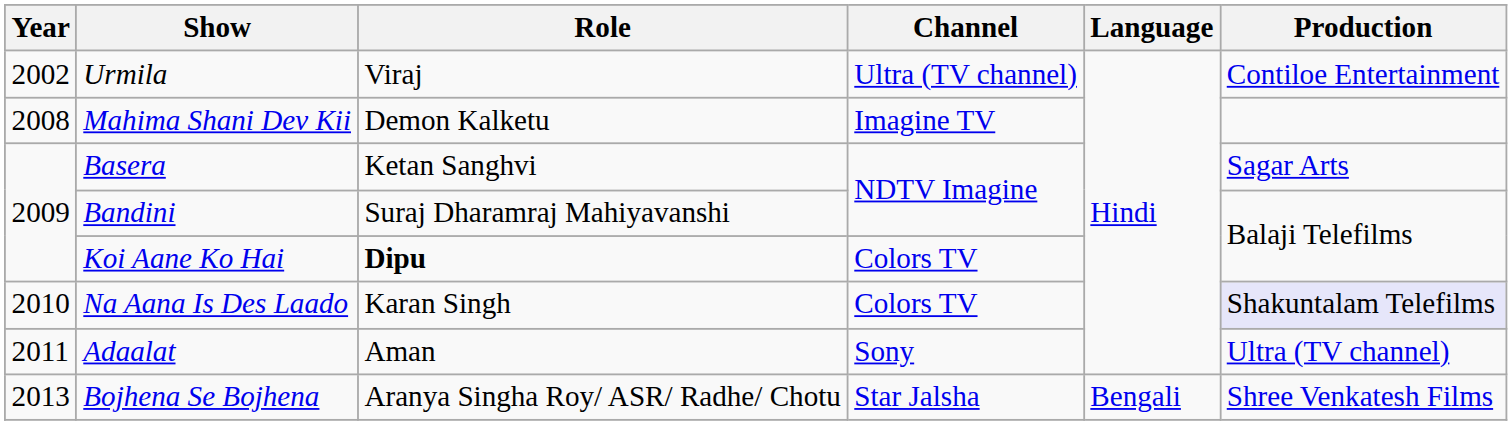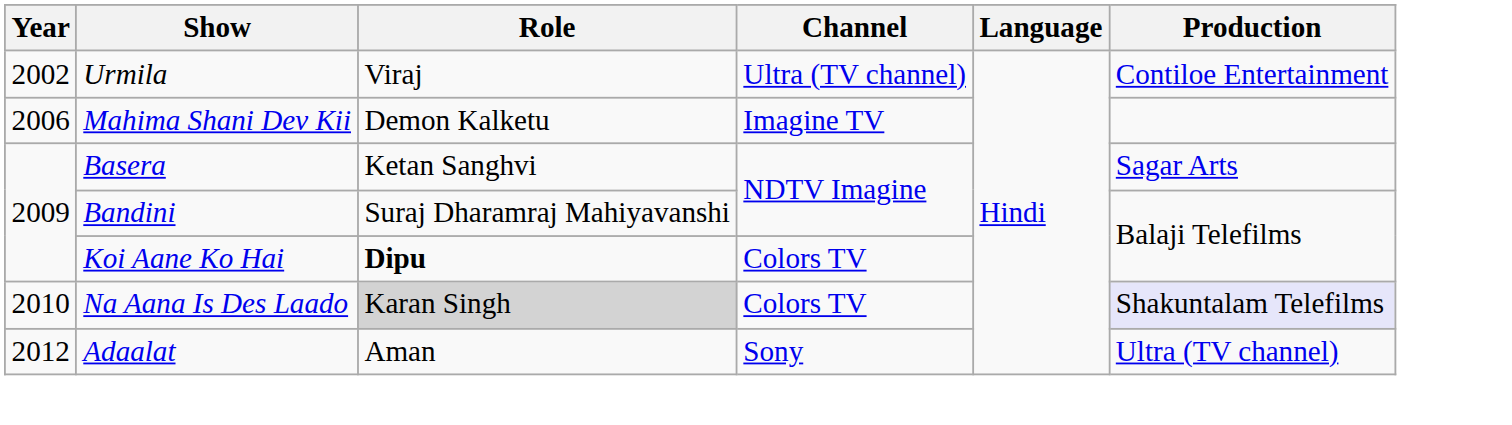Mahima Shani Dev Kii | Year: 2008 -> 2006
Na Aana Is Des Laado | Role: no background -> lightgrey background
Adaalat | Year: 2011 -> 2012
- row: 2013 | Bojhena Se Bojhena | Aranya Singha Roy/ ASR/ Radhe/ Chotu | Star Jalsha | Bengali | Shree Venkatesh Films
